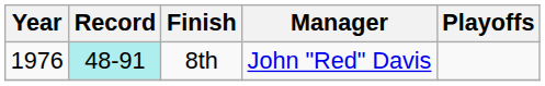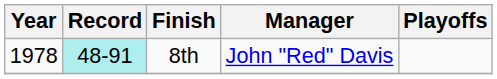8th | Year: 1976 -> 1978
